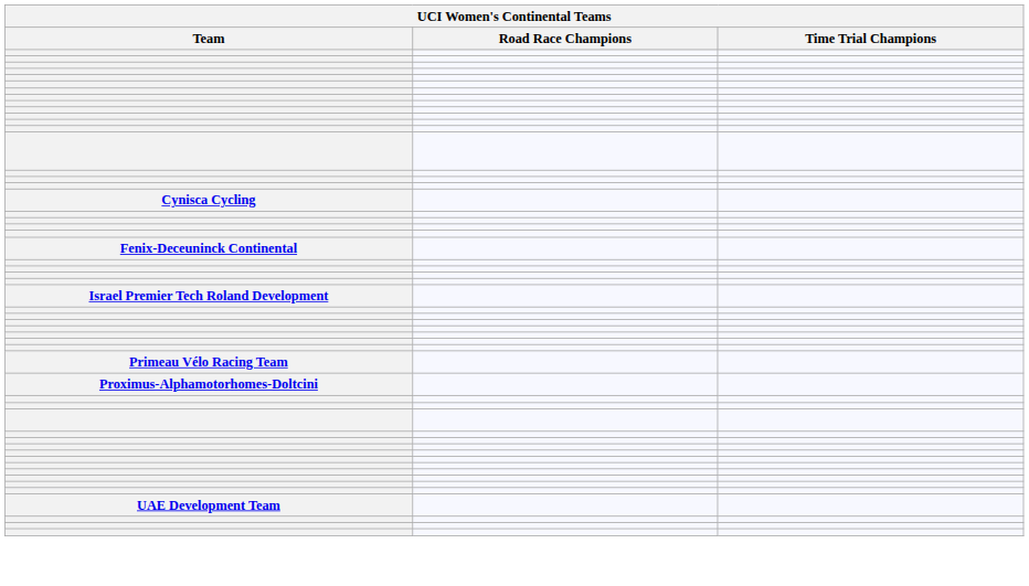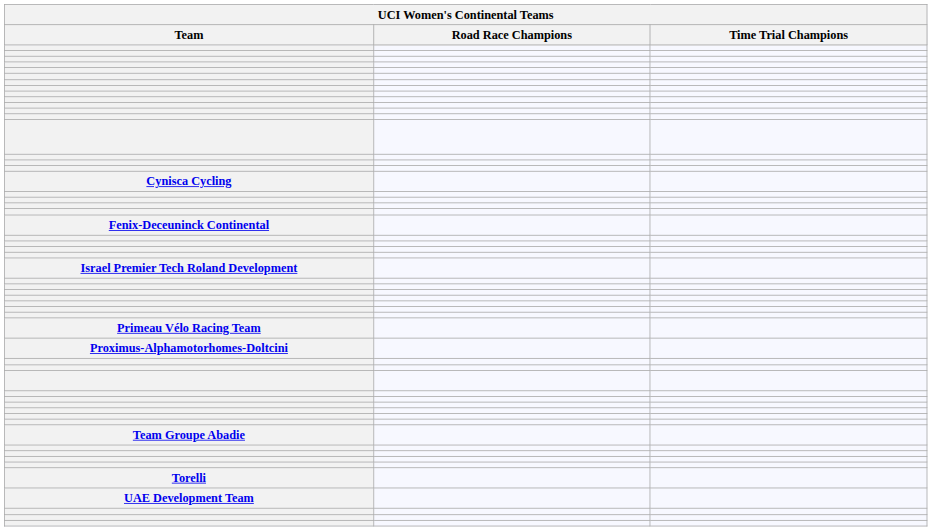+ row: Team Groupe Abadie
+ row: Torelli
